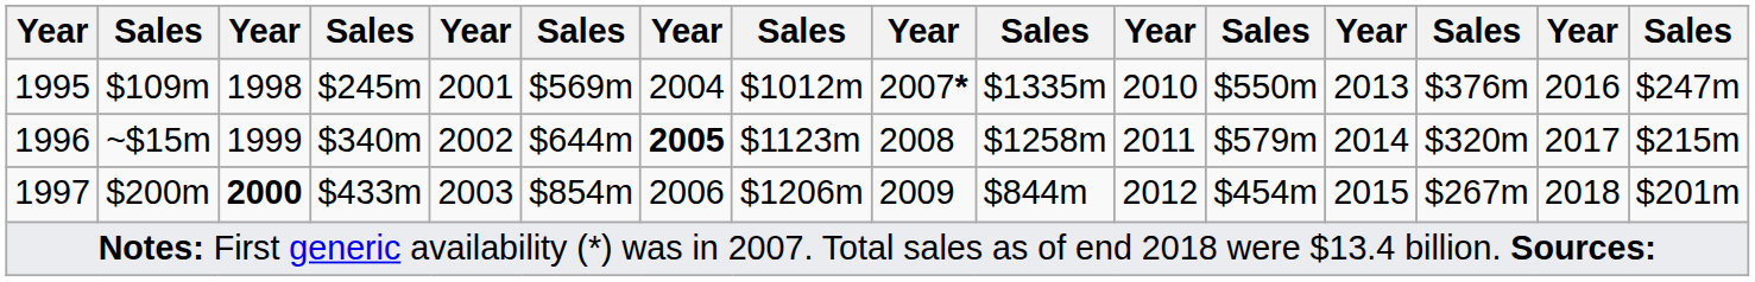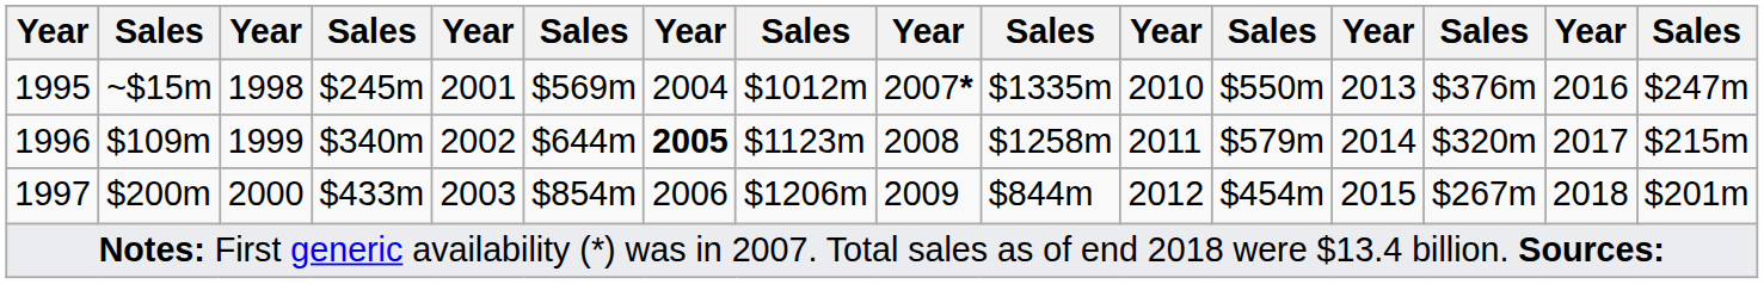1995 | column 2: $109m -> ~$15m
1996 | column 2: ~$15m -> $109m
1997 | column 3: bold -> normal
